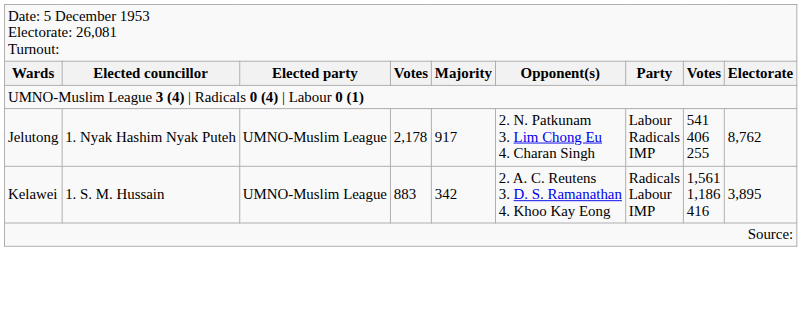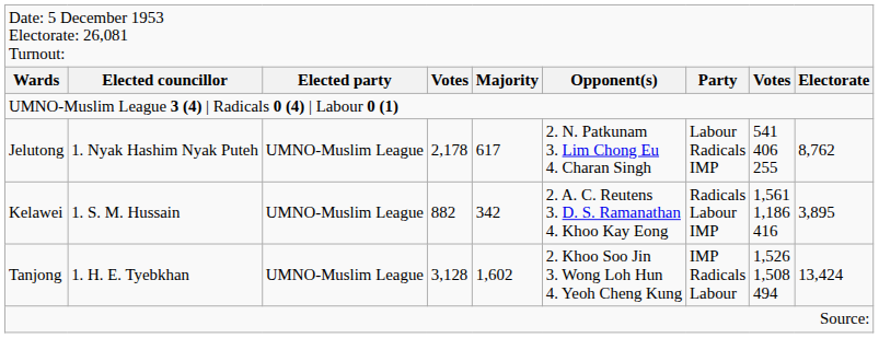Jelutong | column 5: 917 -> 617
Kelawei | column 4: 883 -> 882
+ row: Tanjong | 1. H. E. Tyebkhan | UMNO-Muslim League | 3,128 | 1,602 | 2. Khoo Soo Jin 3. Wong Loh Hun 4. Yeoh Cheng Kung | IMP Radicals Labour | 1,526 1,508 494 | 13,424
